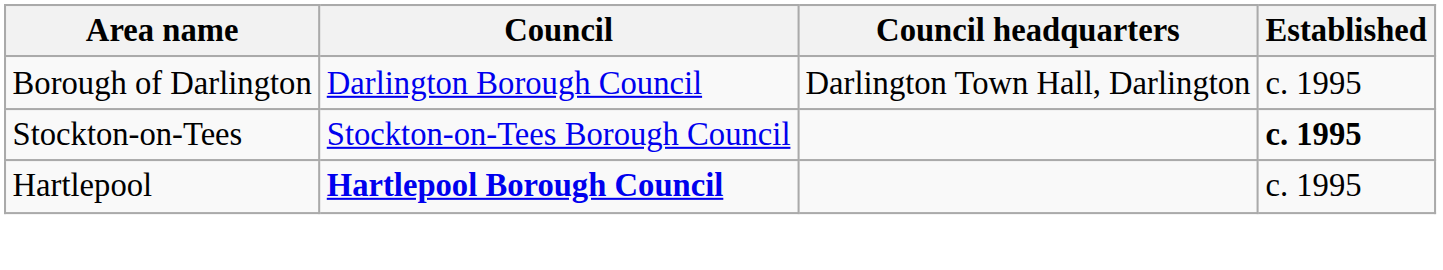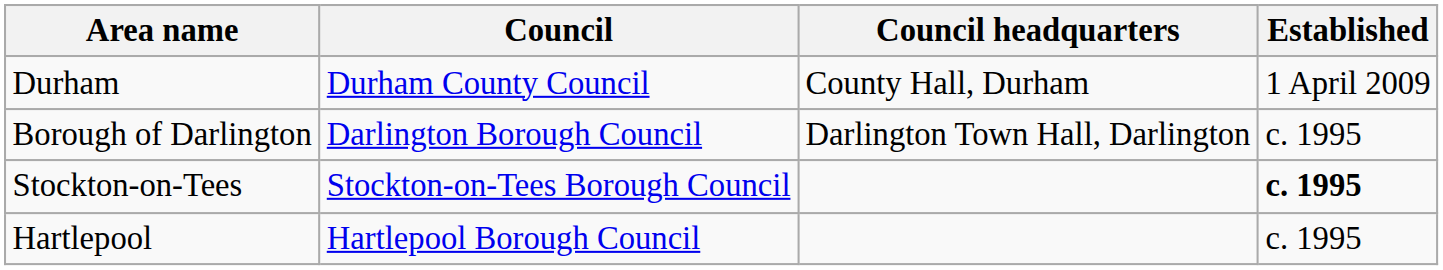+ row: Durham | Durham County Council | County Hall, Durham | 1 April 2009
Hartlepool | Council: bold -> normal
